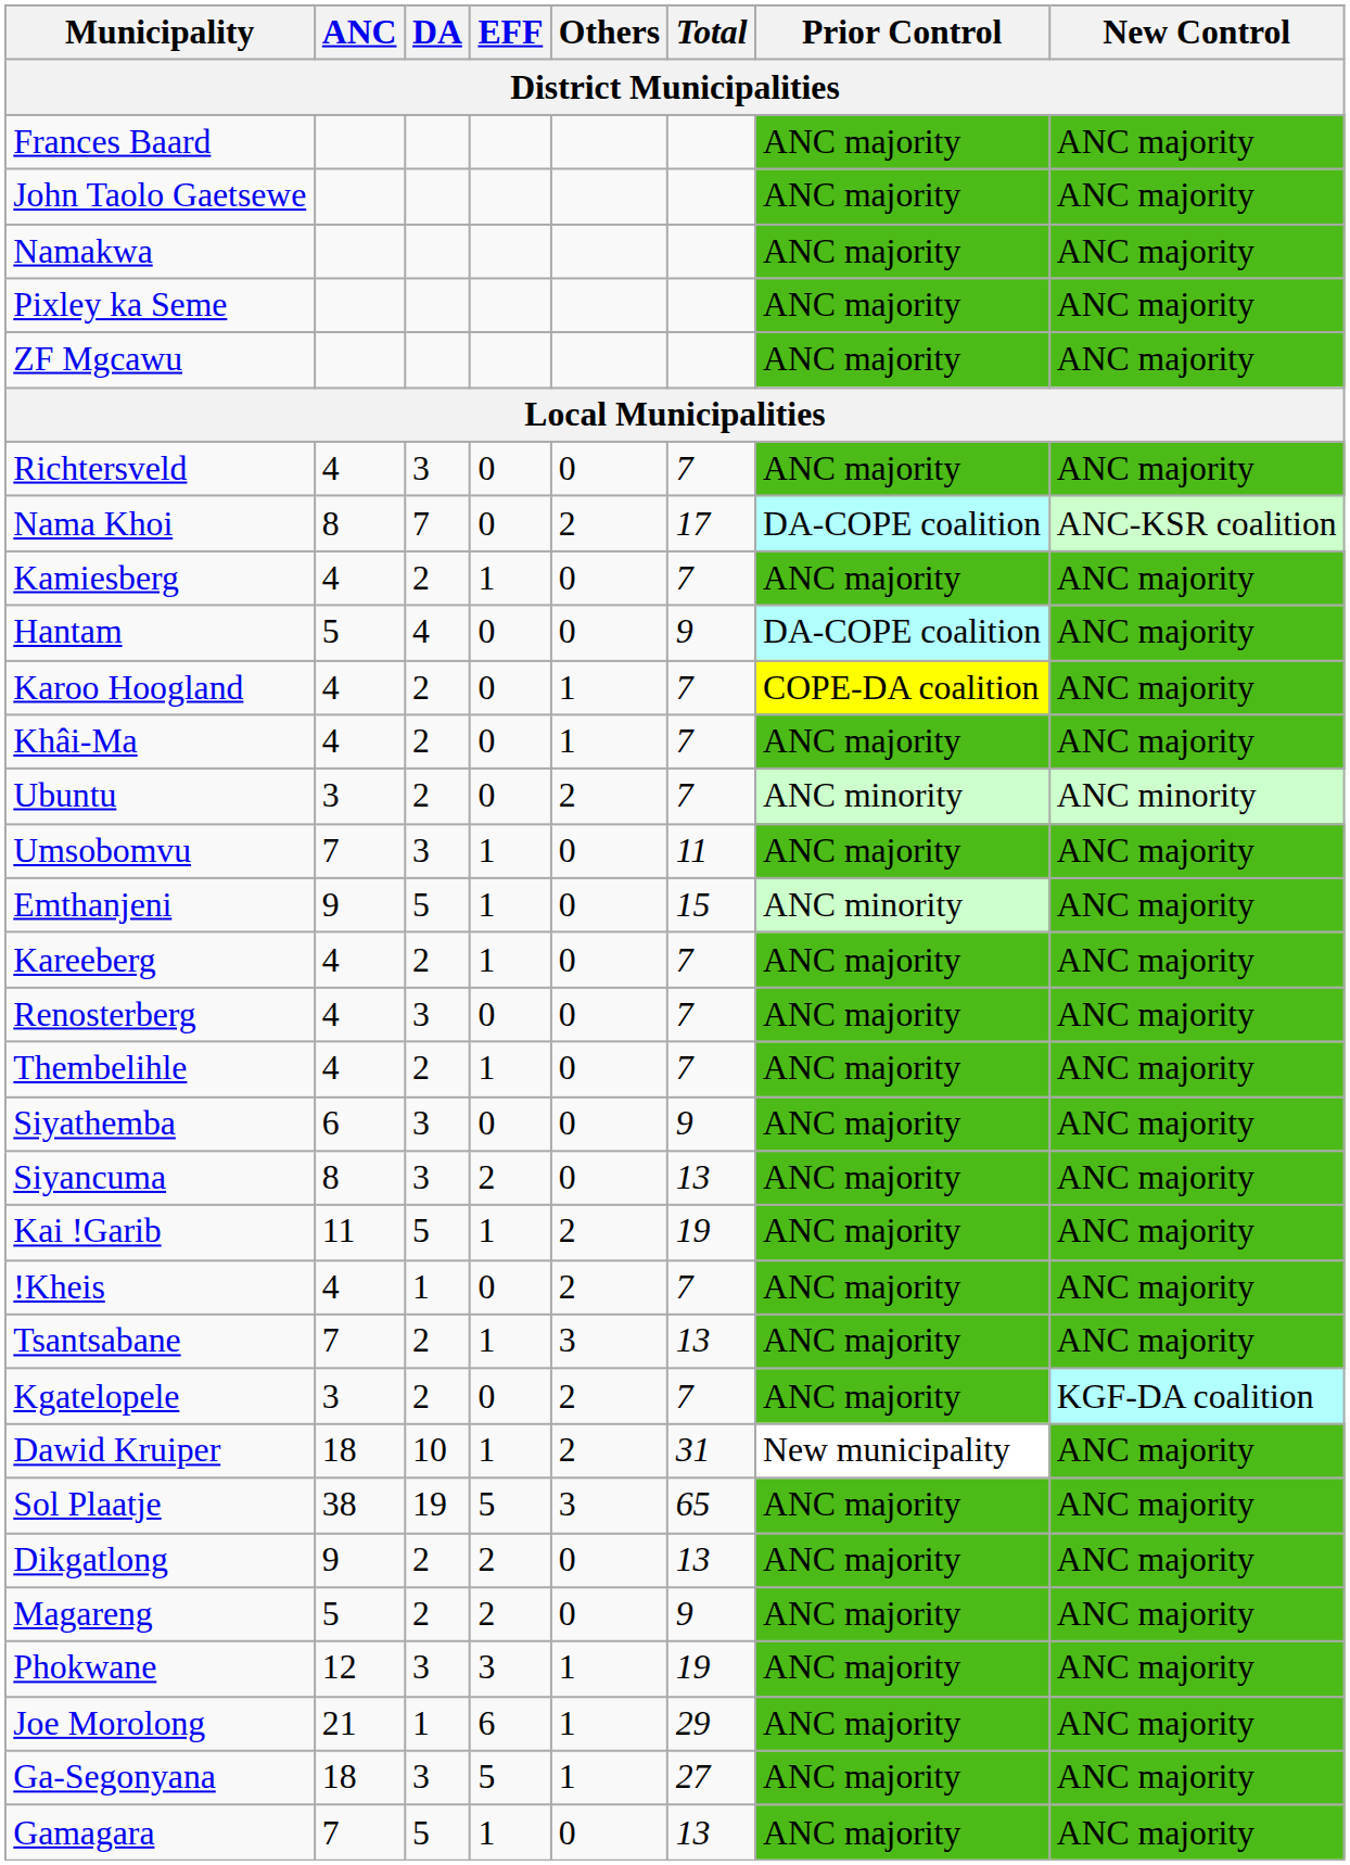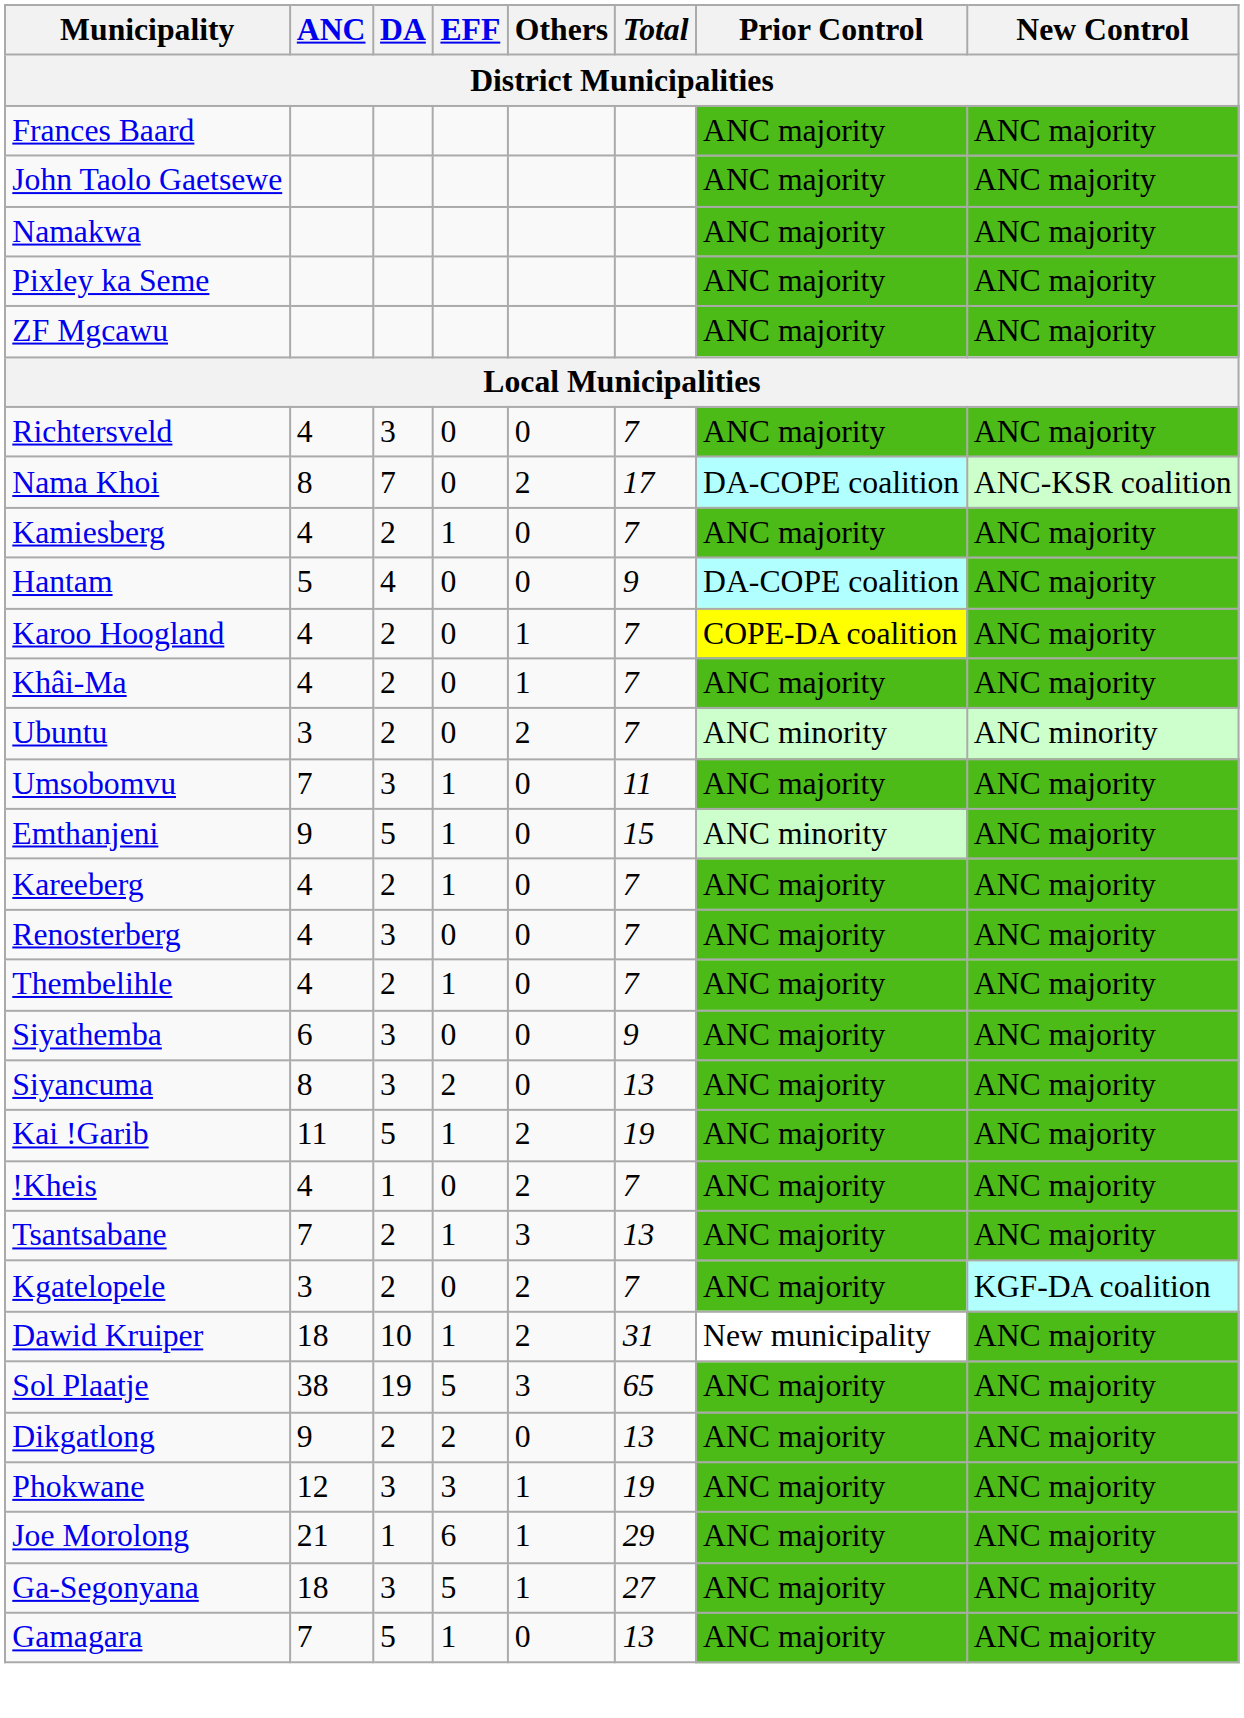- row: Magareng | 5 | 2 | 2 | 0 | 9 | ANC majority | ANC majority
